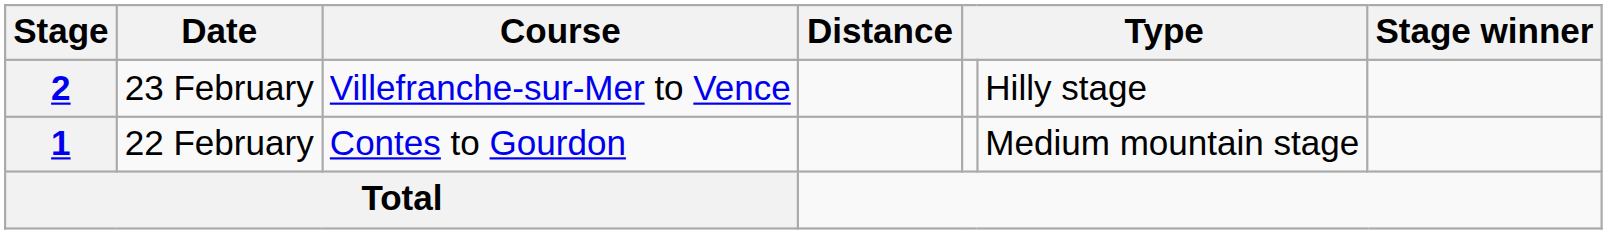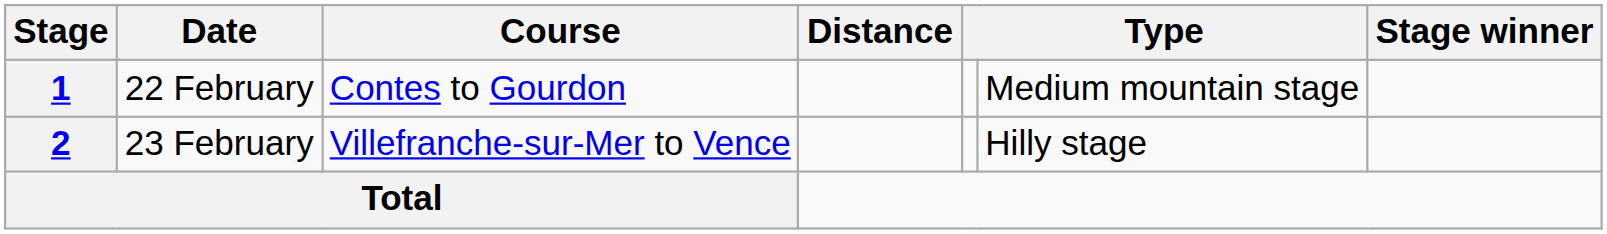rows swapped: 1 <-> 2
